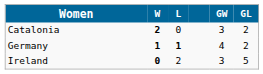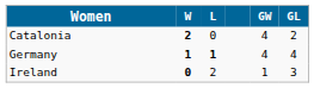Catalonia | GW: 3 -> 4
Germany | GL: 2 -> 4
Ireland | GW: 3 -> 1
Ireland | GL: 5 -> 3
